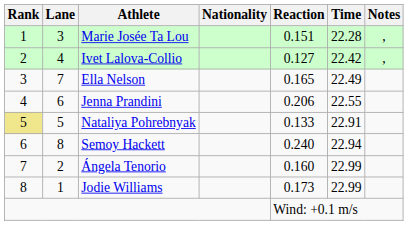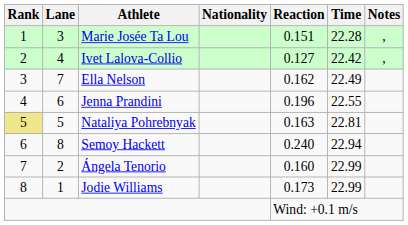Ella Nelson | Reaction: 0.165 -> 0.162
Jenna Prandini | Reaction: 0.206 -> 0.196
Nataliya Pohrebnyak | Reaction: 0.133 -> 0.163
Nataliya Pohrebnyak | Time: 22.91 -> 22.81
